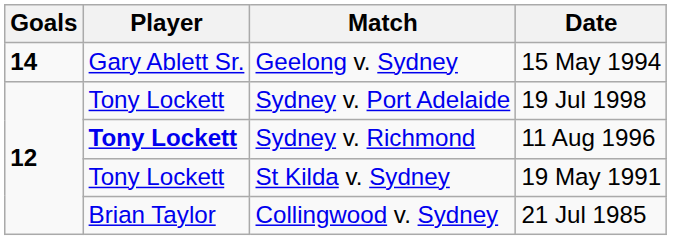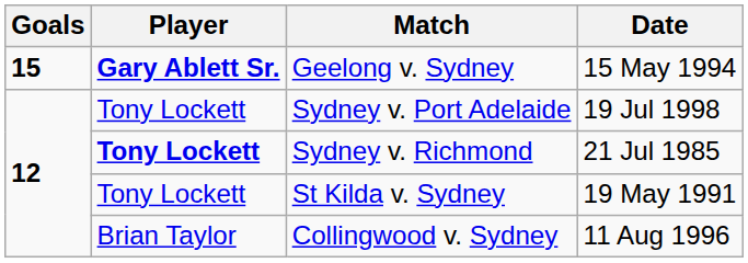Geelong v. Sydney | Goals: 14 -> 15
Geelong v. Sydney | Player: normal -> bold
Sydney v. Richmond | Date: 11 Aug 1996 -> 21 Jul 1985
Collingwood v. Sydney | Date: 21 Jul 1985 -> 11 Aug 1996
